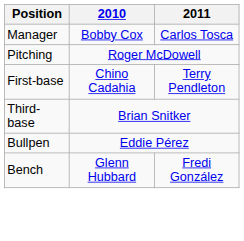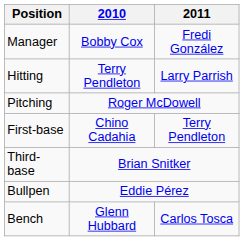Manager | 2011: Carlos Tosca -> Fredi González
+ row: Hitting | Terry Pendleton | Larry Parrish
Bench | 2011: Fredi González -> Carlos Tosca
